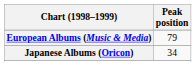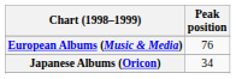European Albums (Music & Media) | Peak position: 79 -> 76
